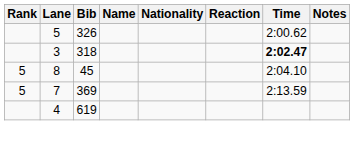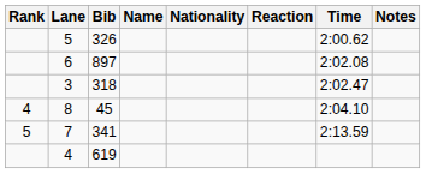+ row: 6 | 897 | 2:02.08
3 | Time: bold -> normal
8 | Rank: 5 -> 4
7 | Bib: 369 -> 341
